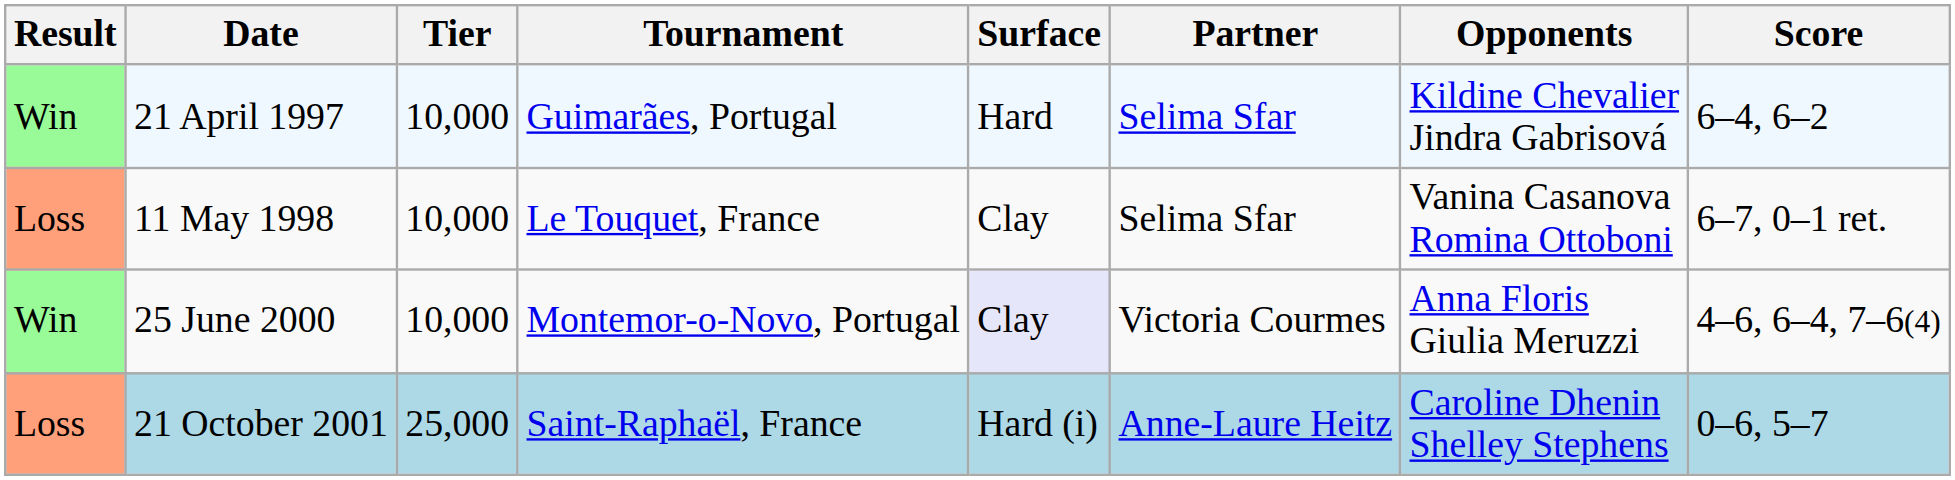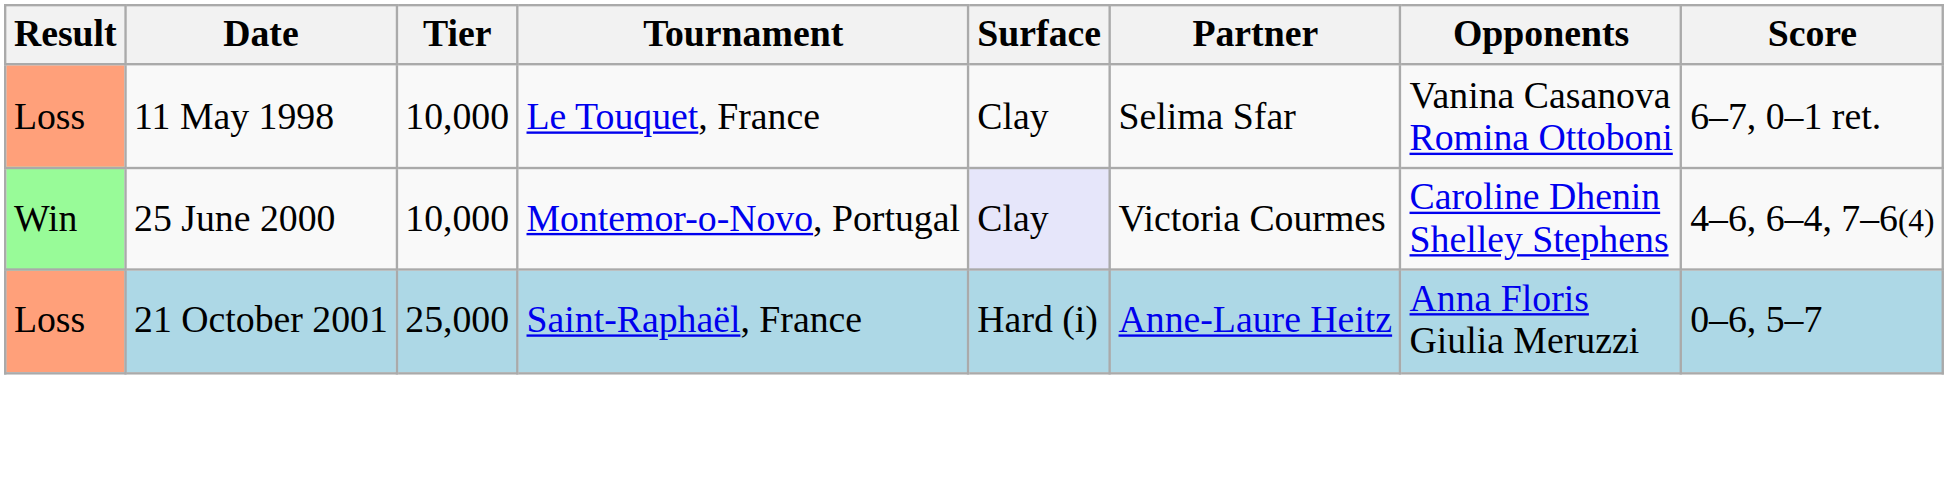- row: Win | 21 April 1997 | 10,000 | Guimarães, Portugal | Hard | Selima Sfar | Kildine Chevalier Jindra Gabrisová | 6–4, 6–2
25 June 2000 | Opponents: Anna Floris Giulia Meruzzi -> Caroline Dhenin Shelley Stephens
21 October 2001 | Opponents: Caroline Dhenin Shelley Stephens -> Anna Floris Giulia Meruzzi
